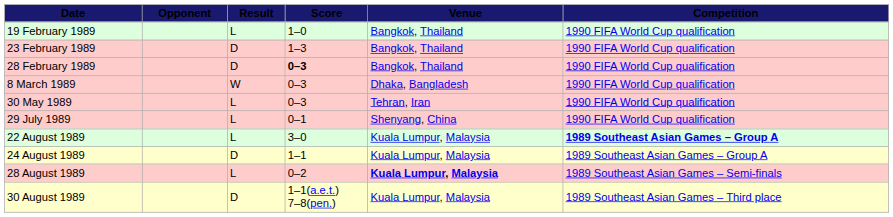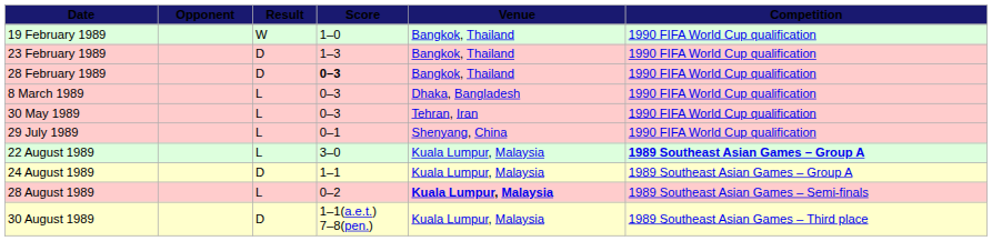19 February 1989 | Result: L -> W
8 March 1989 | Result: W -> L
